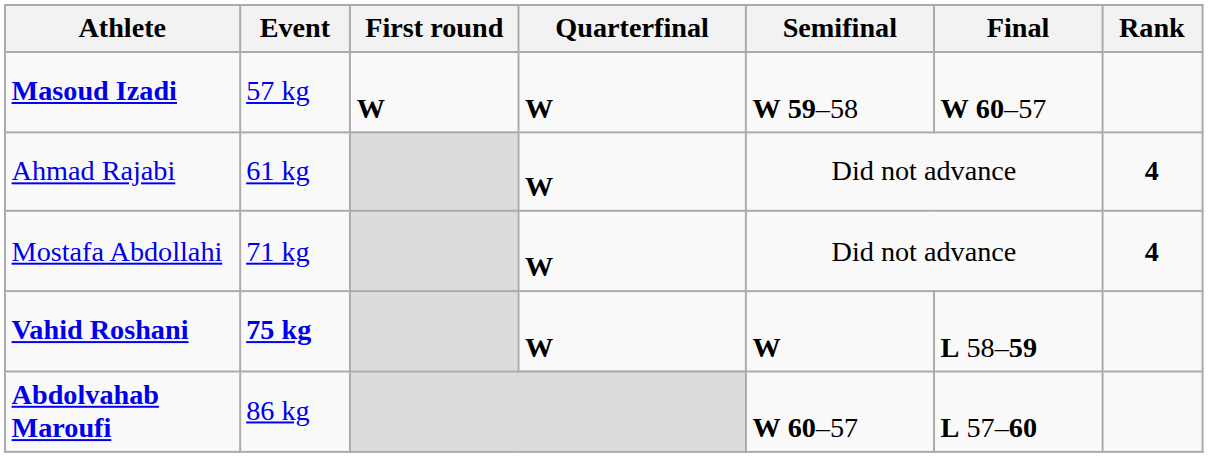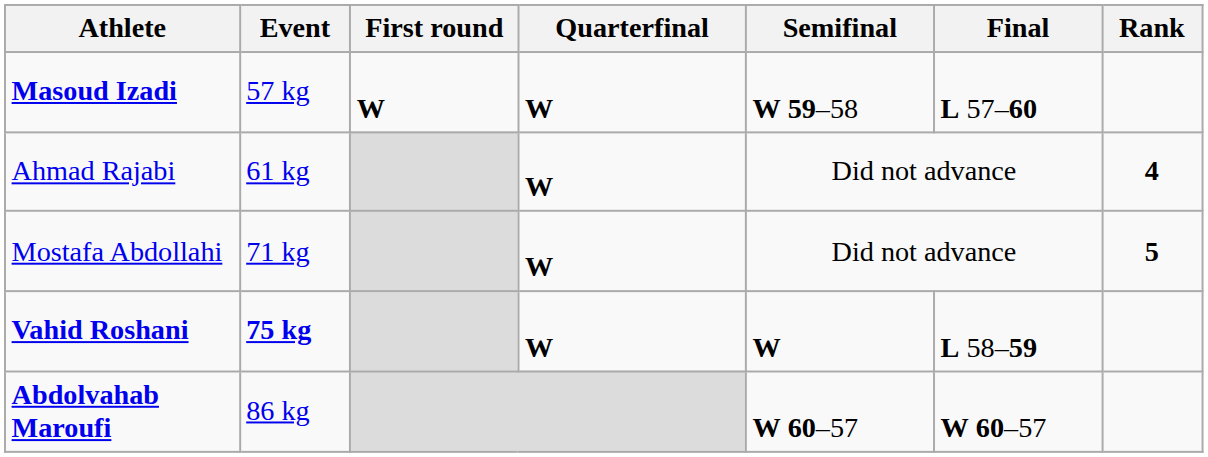Masoud Izadi | Final: W 60–57 -> L 57–60
Mostafa Abdollahi | Rank: 4 -> 5
Abdolvahab Maroufi | Final: L 57–60 -> W 60–57
